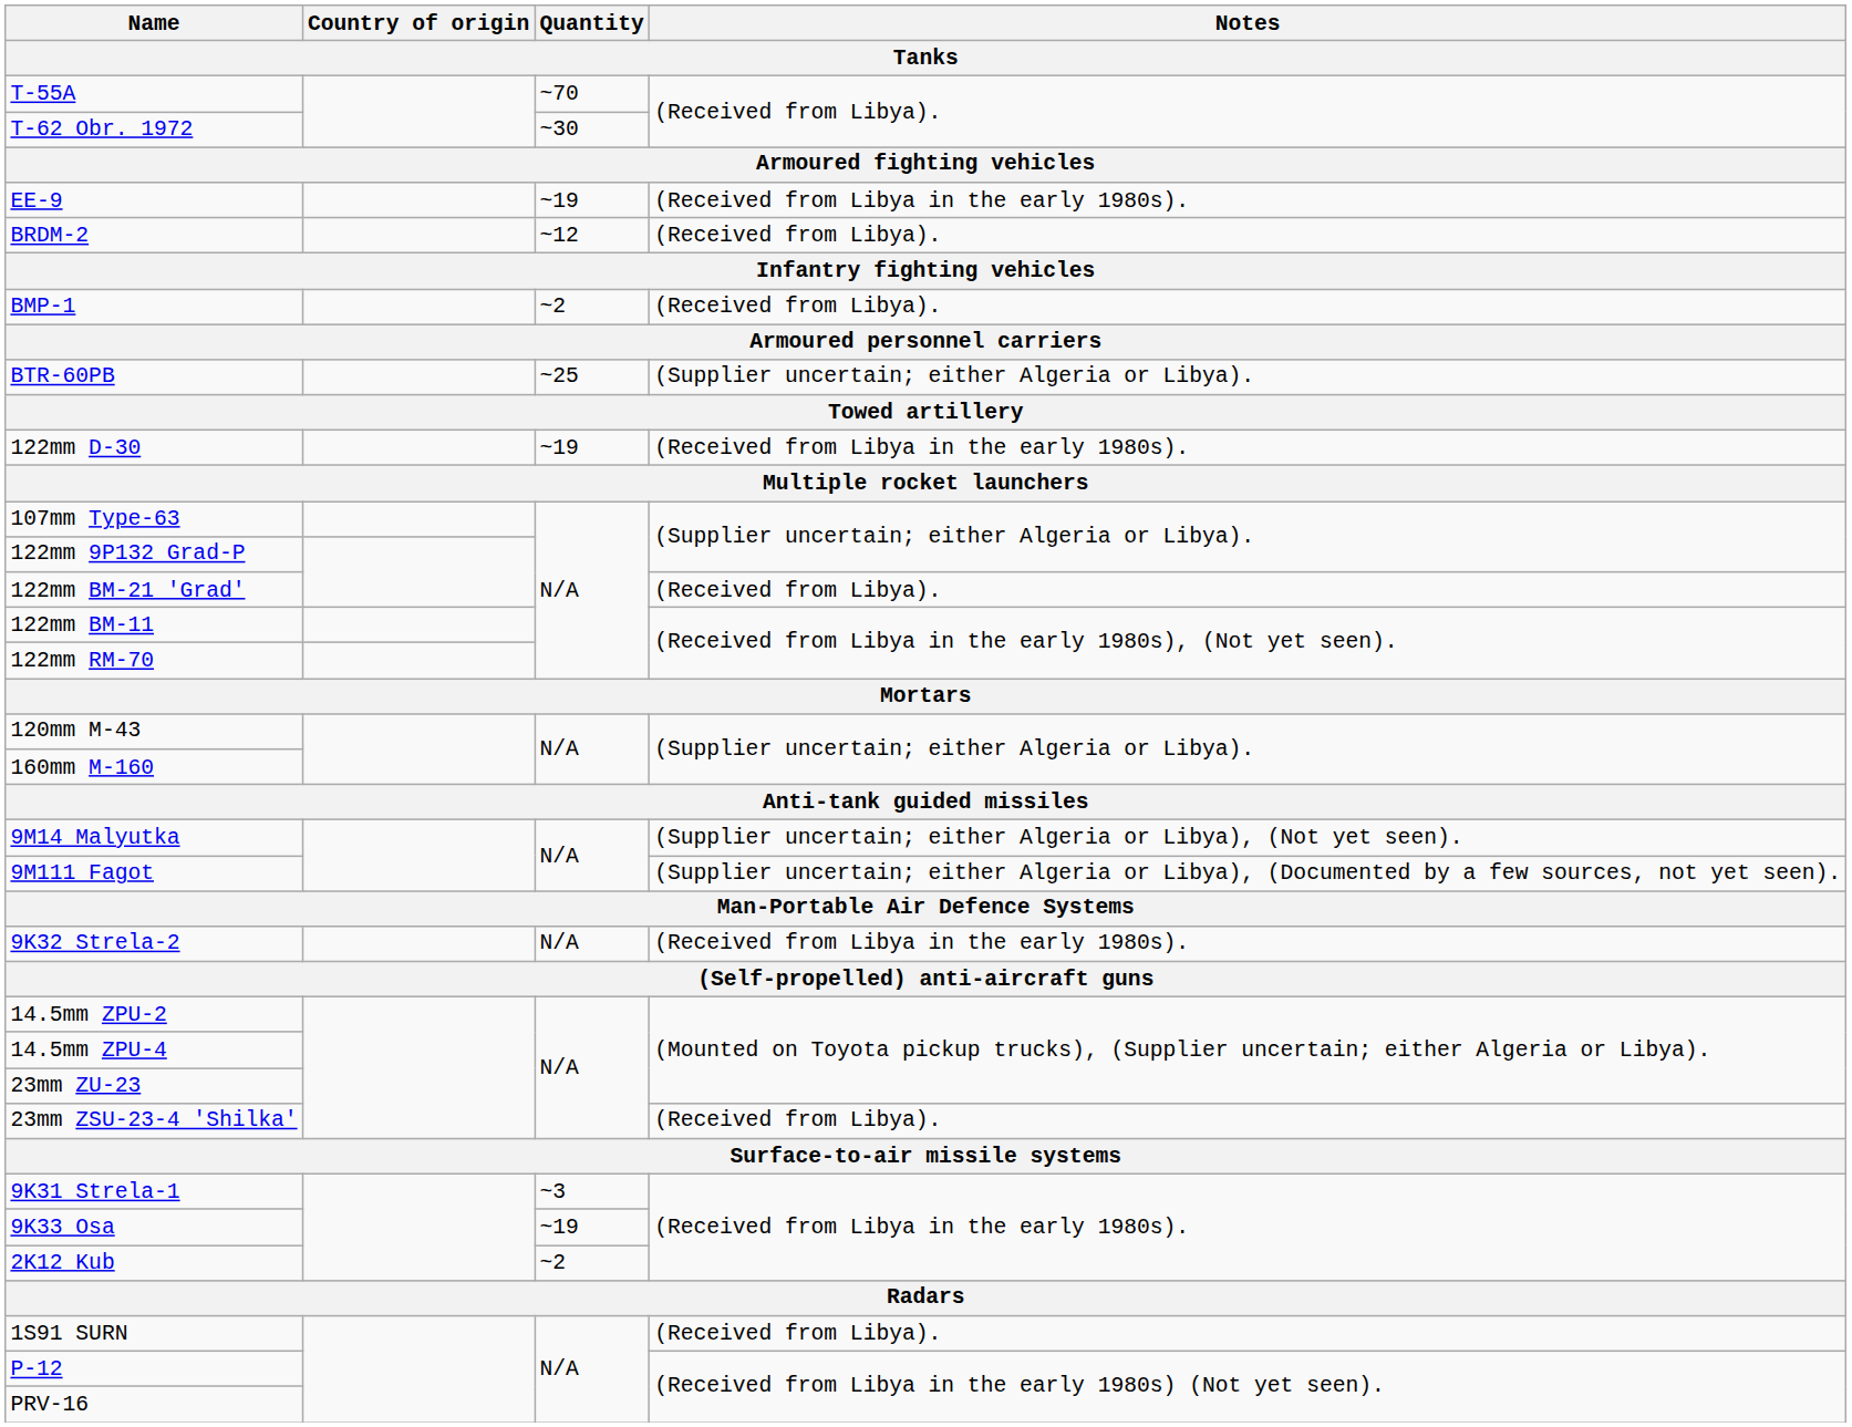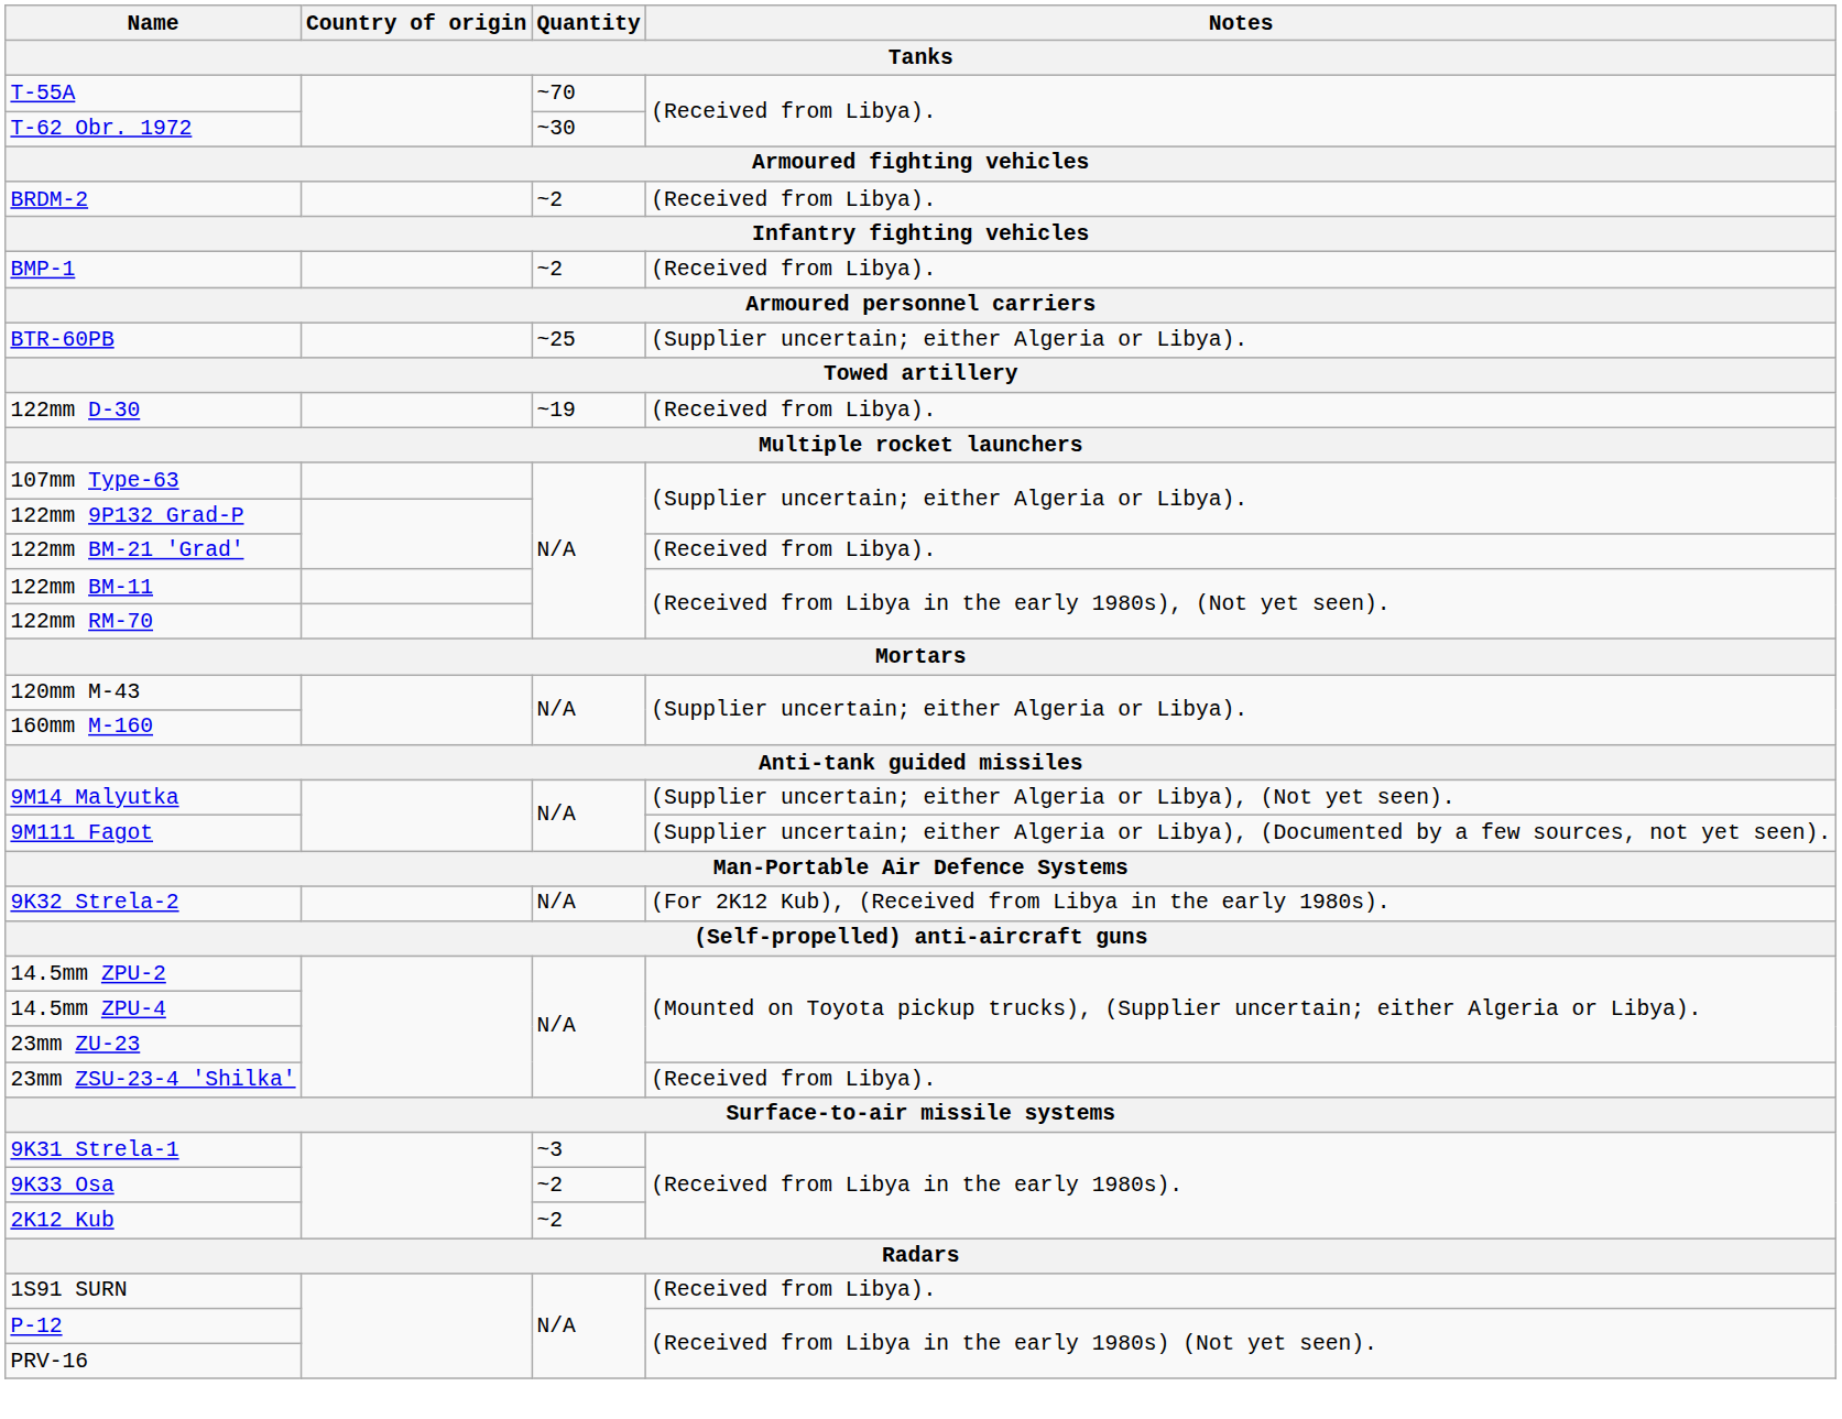- row: EE-9 | ~19 | (Received from Libya in the early 1980s).
BRDM-2 | Quantity: ~12 -> ~2
122mm D-30 | Notes: (Received from Libya in the early 1980s). -> (Received from Libya).
9K32 Strela-2 | Notes: (Received from Libya in the early 1980s). -> (For 2K12 Kub), (Received from Libya in the early 1980s).
9K33 Osa | Quantity: ~19 -> ~2
